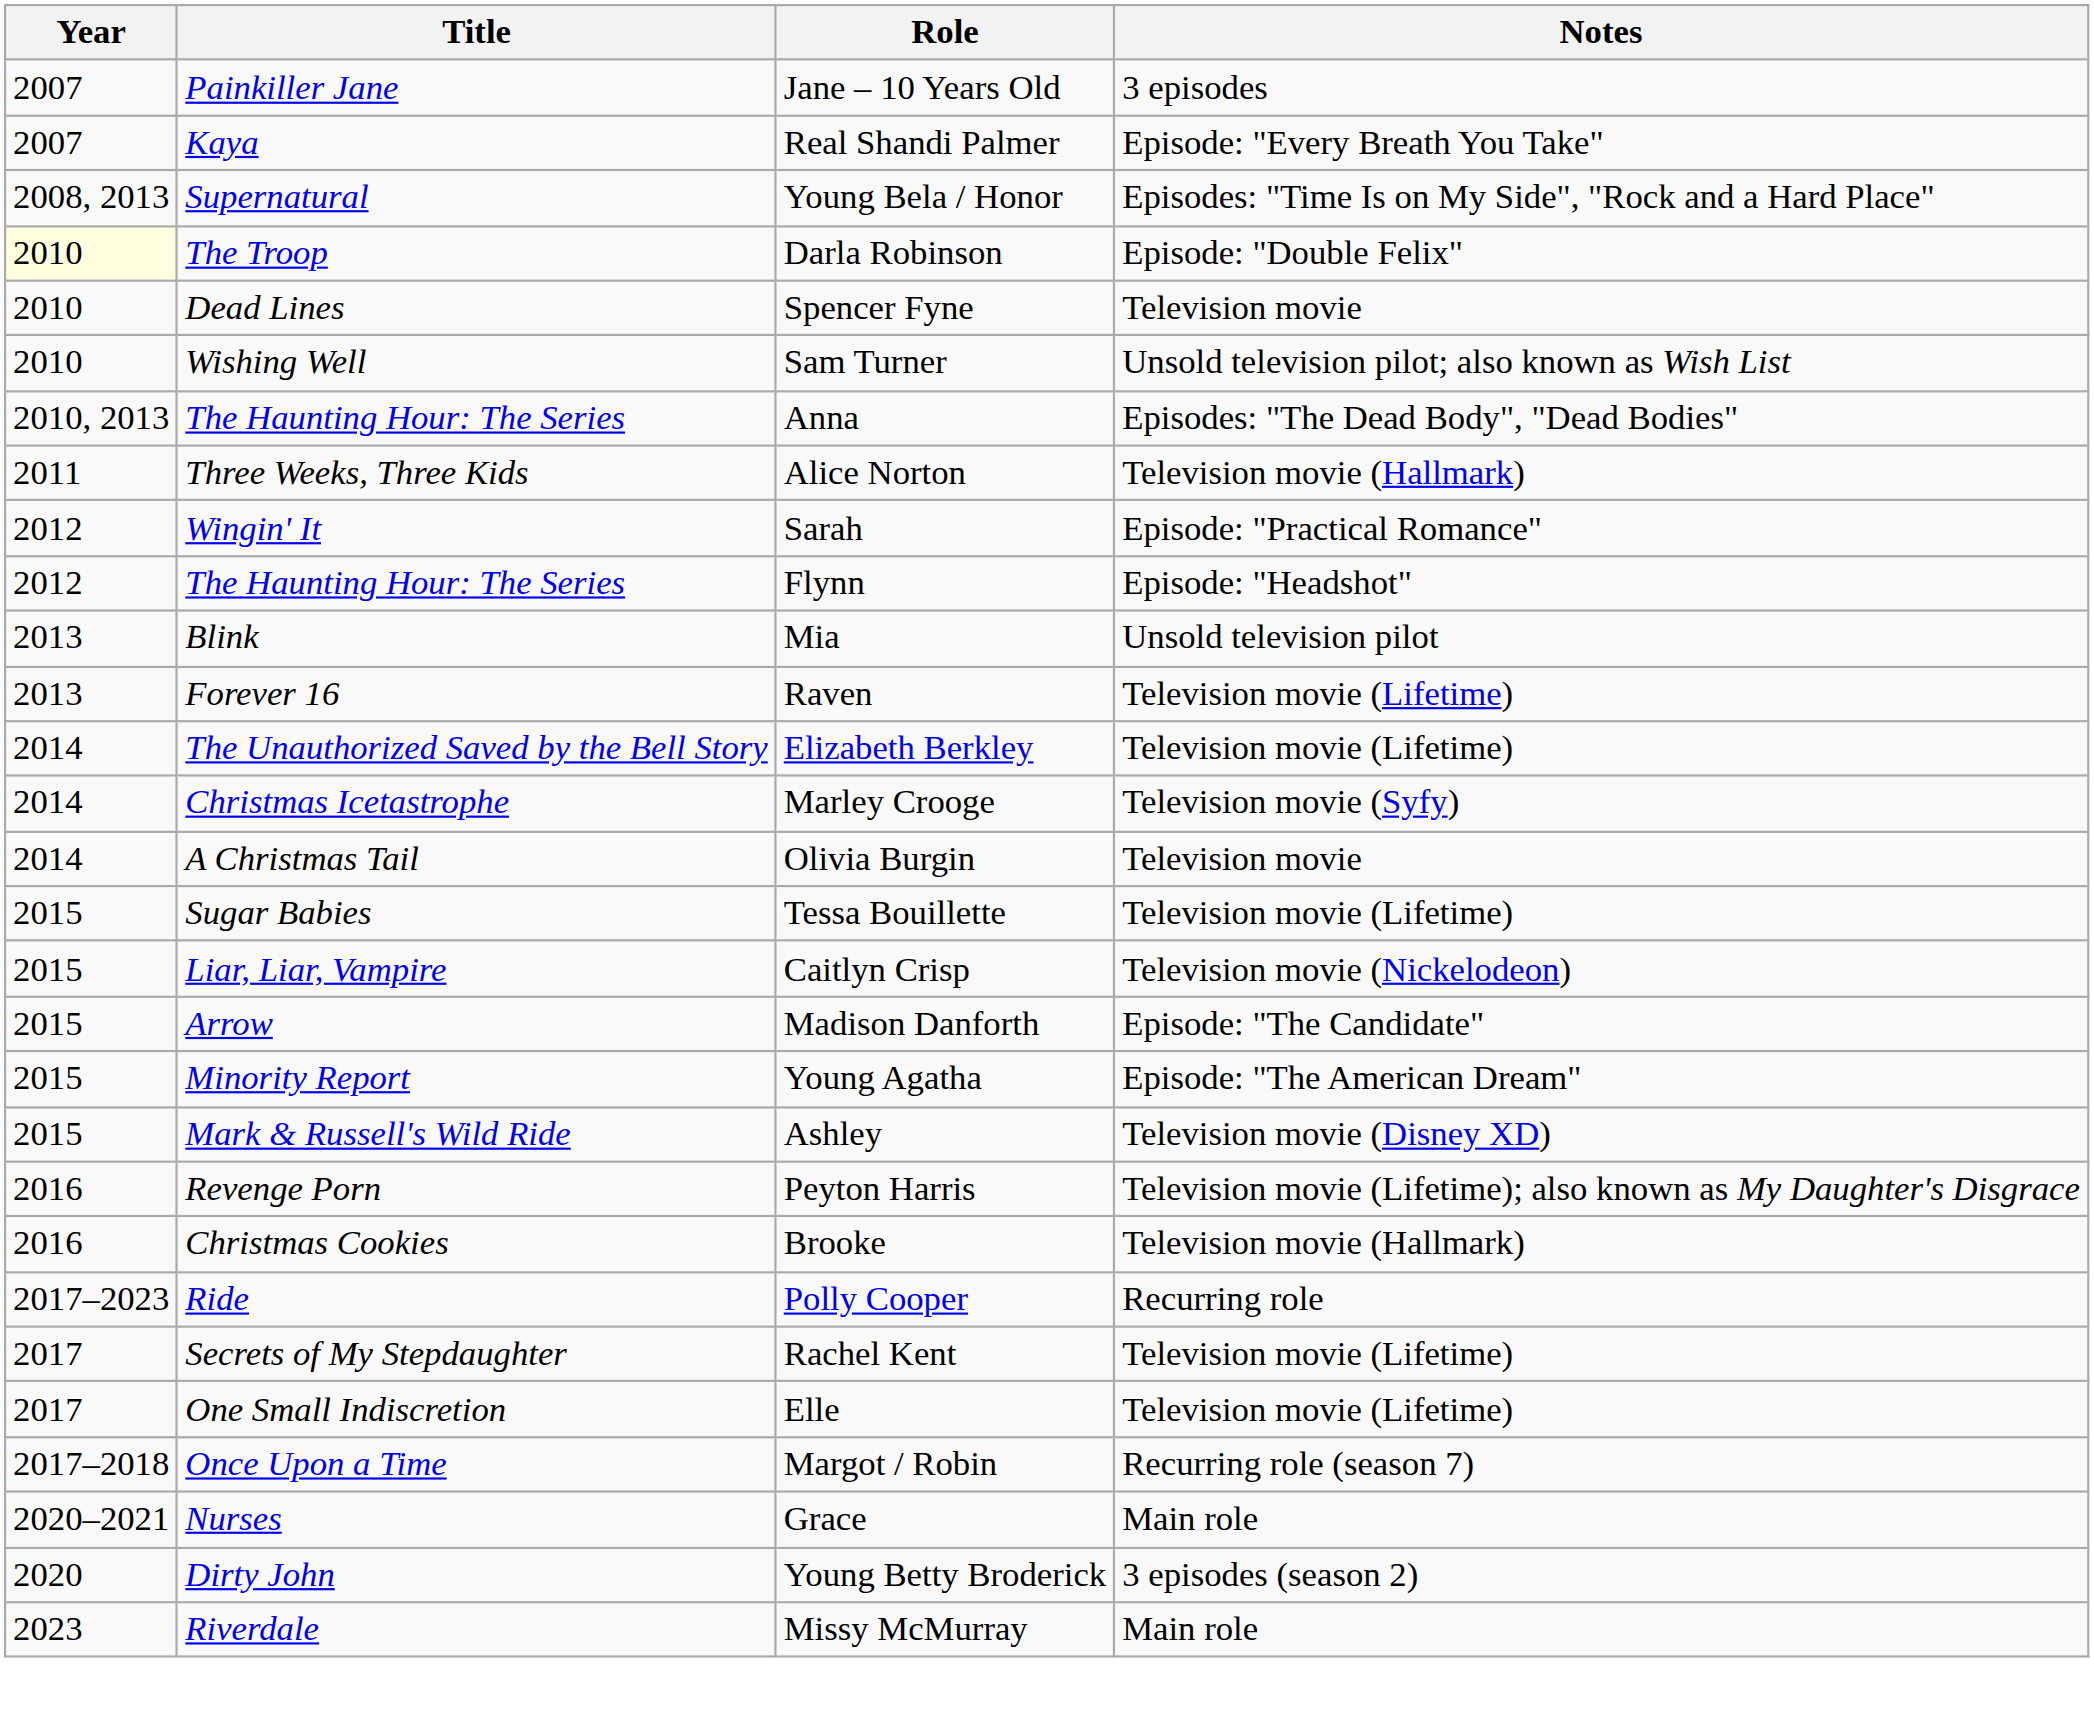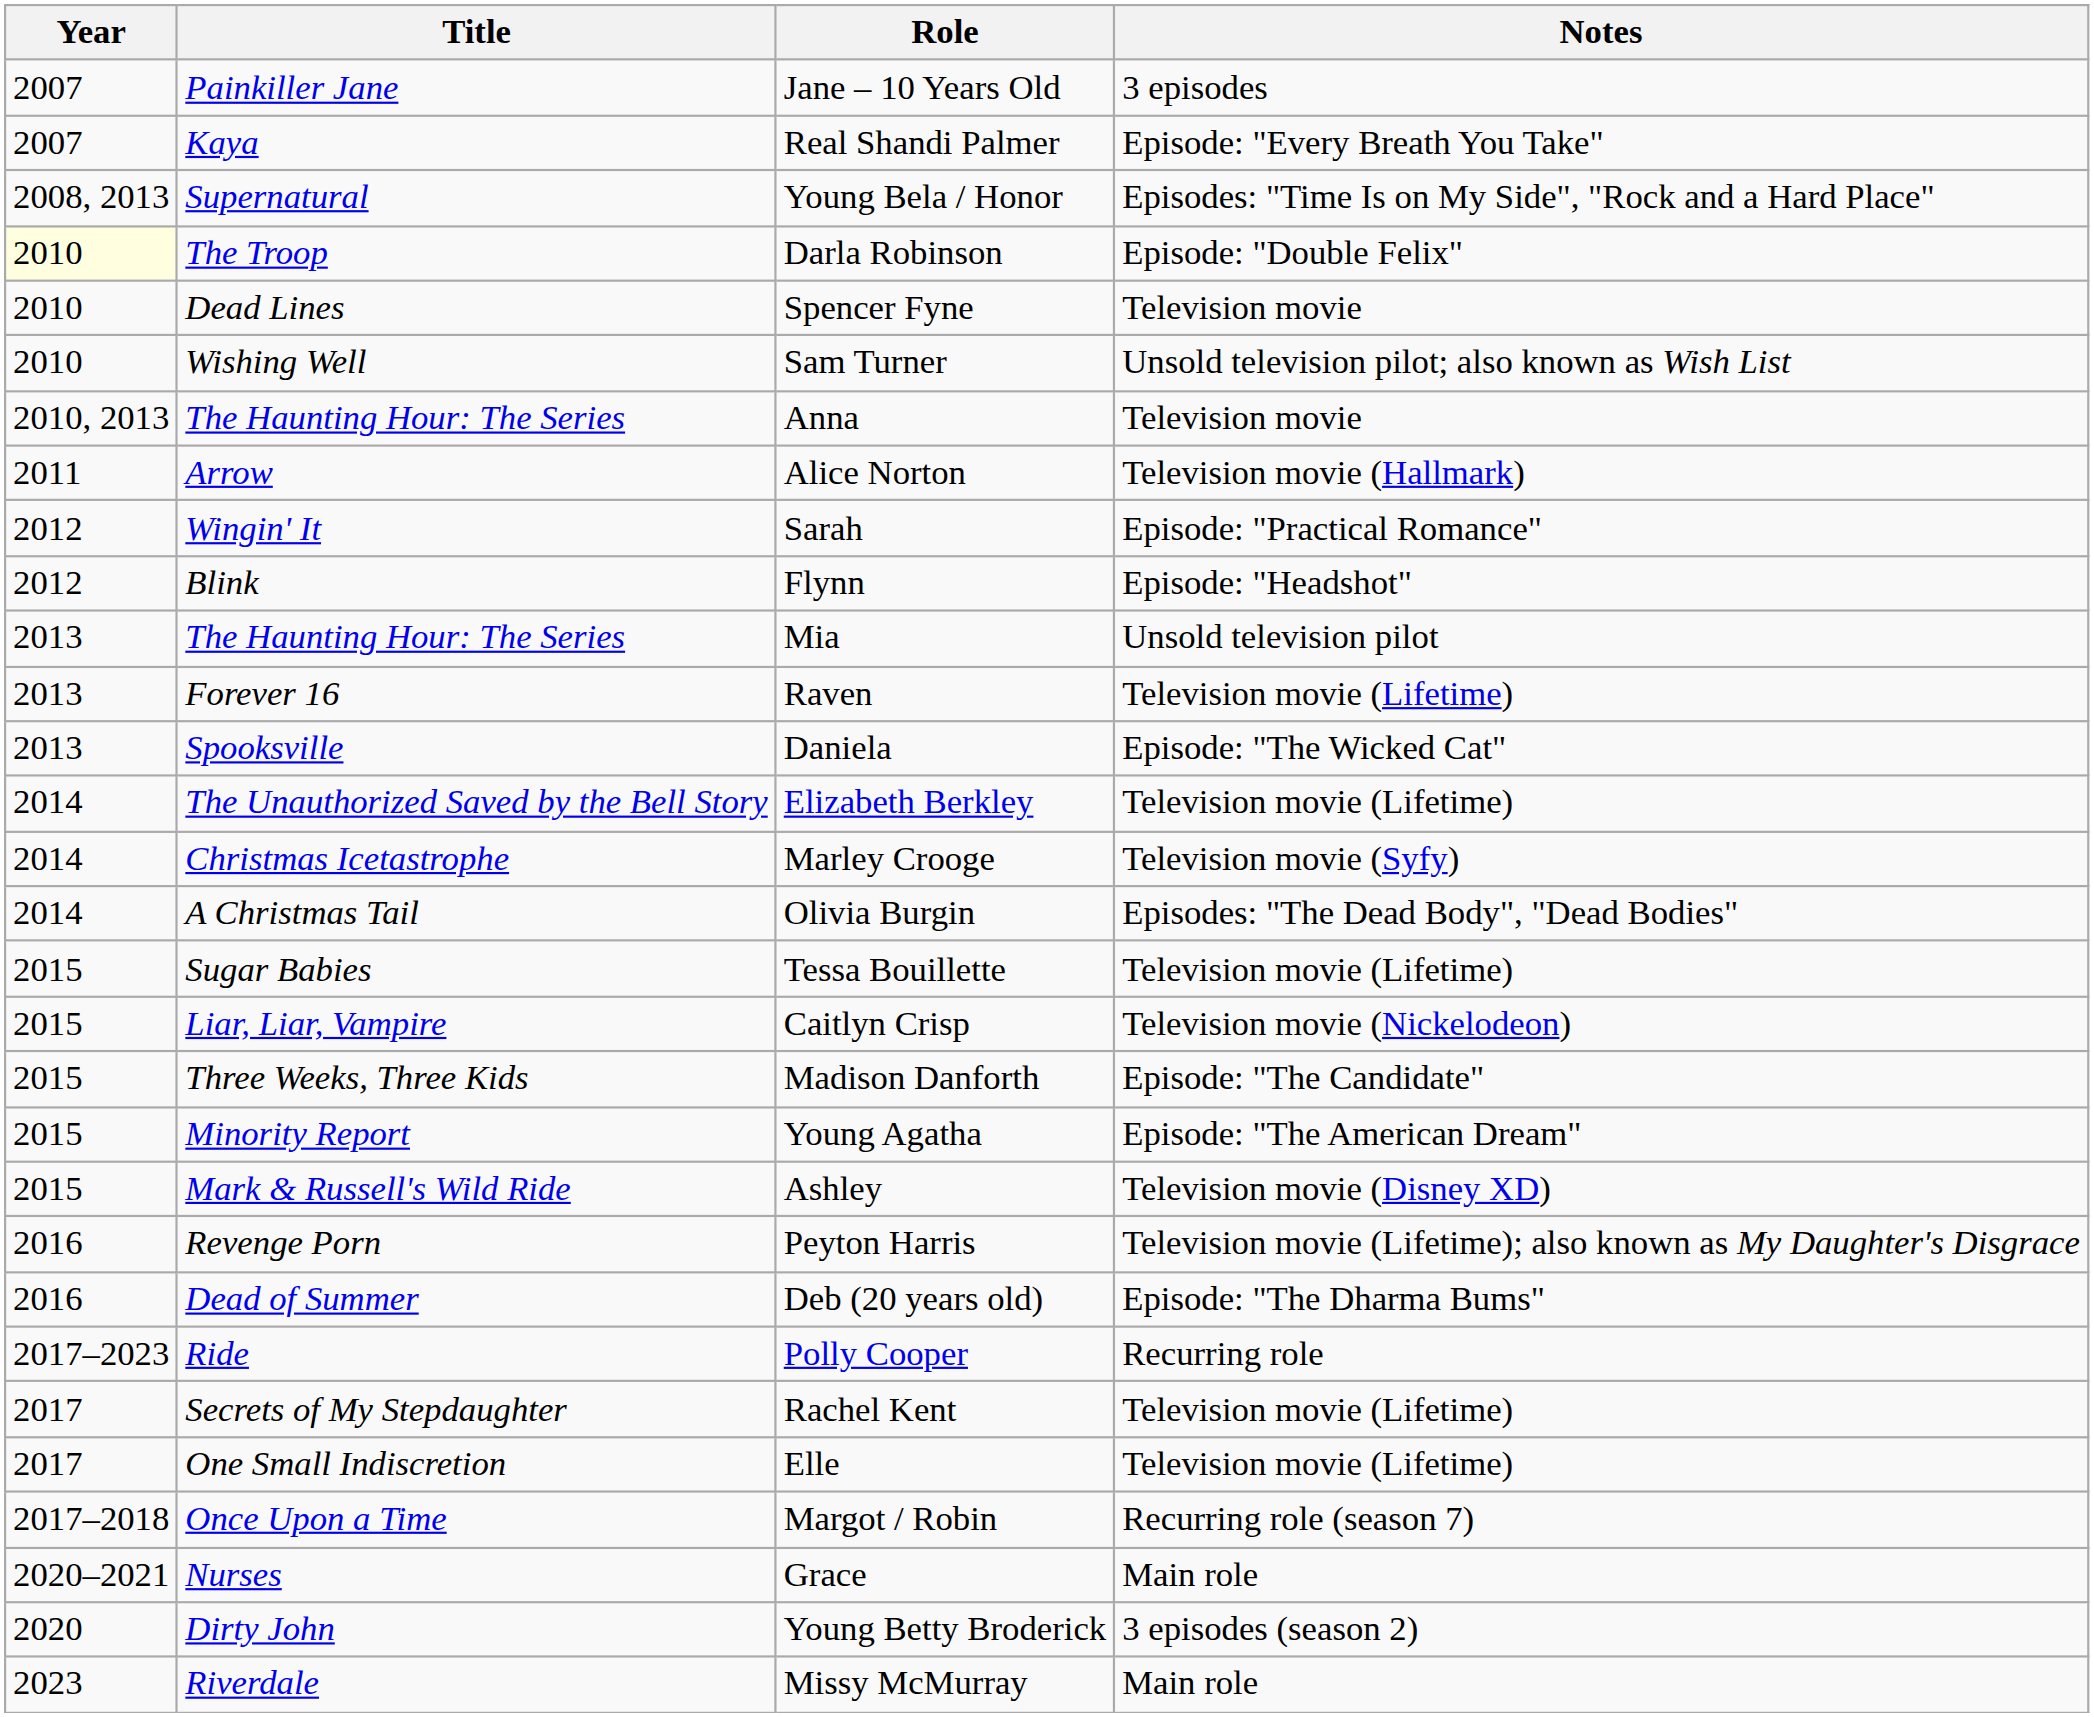Anna | Notes: Episodes: "The Dead Body", "Dead Bodies" -> Television movie
Alice Norton | Title: Three Weeks, Three Kids -> Arrow
Flynn | Title: The Haunting Hour: The Series -> Blink
Mia | Title: Blink -> The Haunting Hour: The Series
+ row: 2013 | Spooksville | Daniela | Episode: "The Wicked Cat"
Olivia Burgin | Notes: Television movie -> Episodes: "The Dead Body", "Dead Bodies"
Madison Danforth | Title: Arrow -> Three Weeks, Three Kids
+ row: 2016 | Dead of Summer | Deb (20 years old) | Episode: "The Dharma Bums"
- row: 2016 | Christmas Cookies | Brooke | Television movie (Hallmark)
